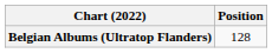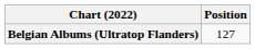Belgian Albums (Ultratop Flanders) | Position: 128 -> 127
